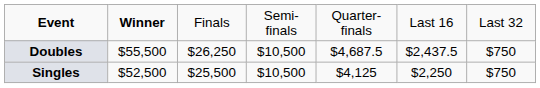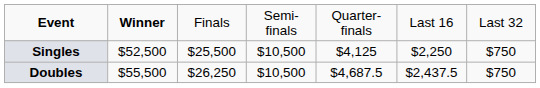rows swapped: Singles <-> Doubles
